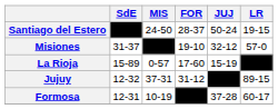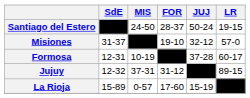rows swapped: Formosa <-> La Rioja
